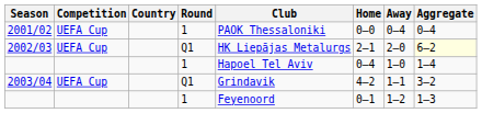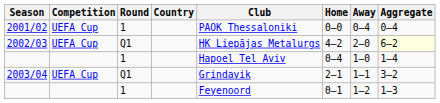columns swapped: Round <-> Country
2002/03 | Home: 2–1 -> 4–2
2003/04 | Home: 4–2 -> 2–1
